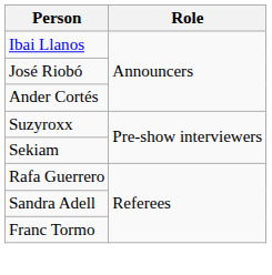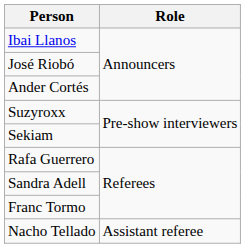+ row: Nacho Tellado | Assistant referee
